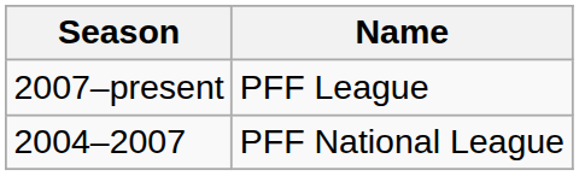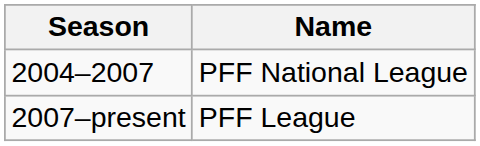rows swapped: 2004–2007 <-> 2007–present
